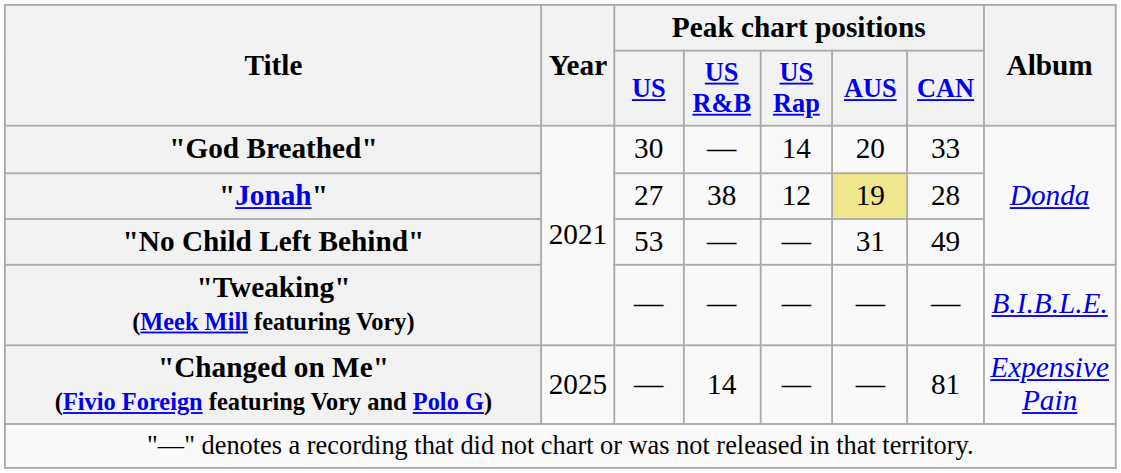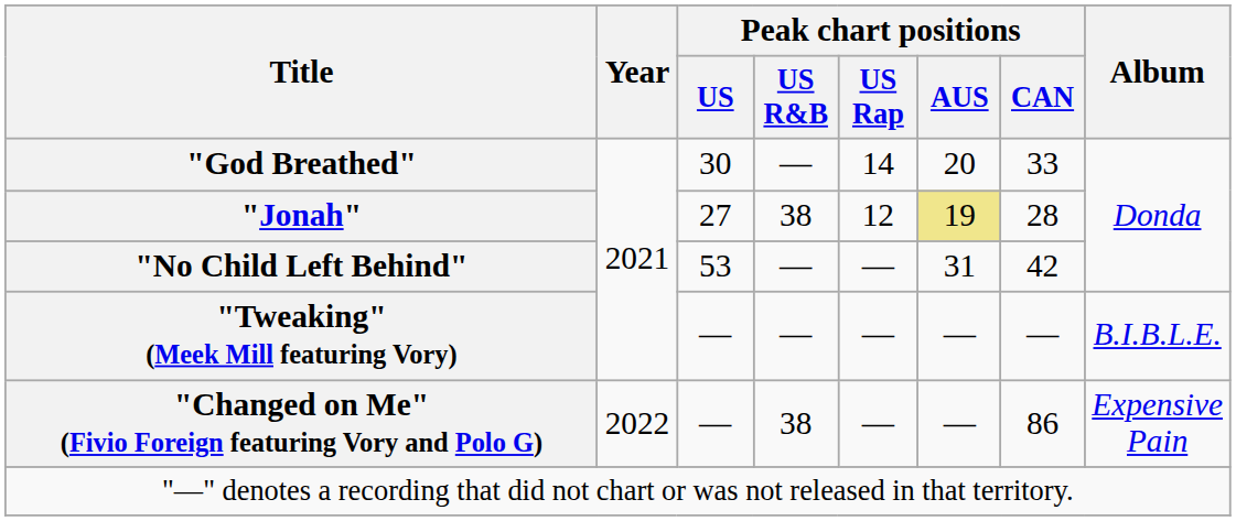"No Child Left Behind" | Peak chart positions / CAN: 49 -> 42
"Changed on Me" (Fivio Foreign featuring Vory and Polo G) | Year: 2025 -> 2022
"Changed on Me" (Fivio Foreign featuring Vory and Polo G) | Peak chart positions / US R&B: 14 -> 38
"Changed on Me" (Fivio Foreign featuring Vory and Polo G) | Peak chart positions / CAN: 81 -> 86
